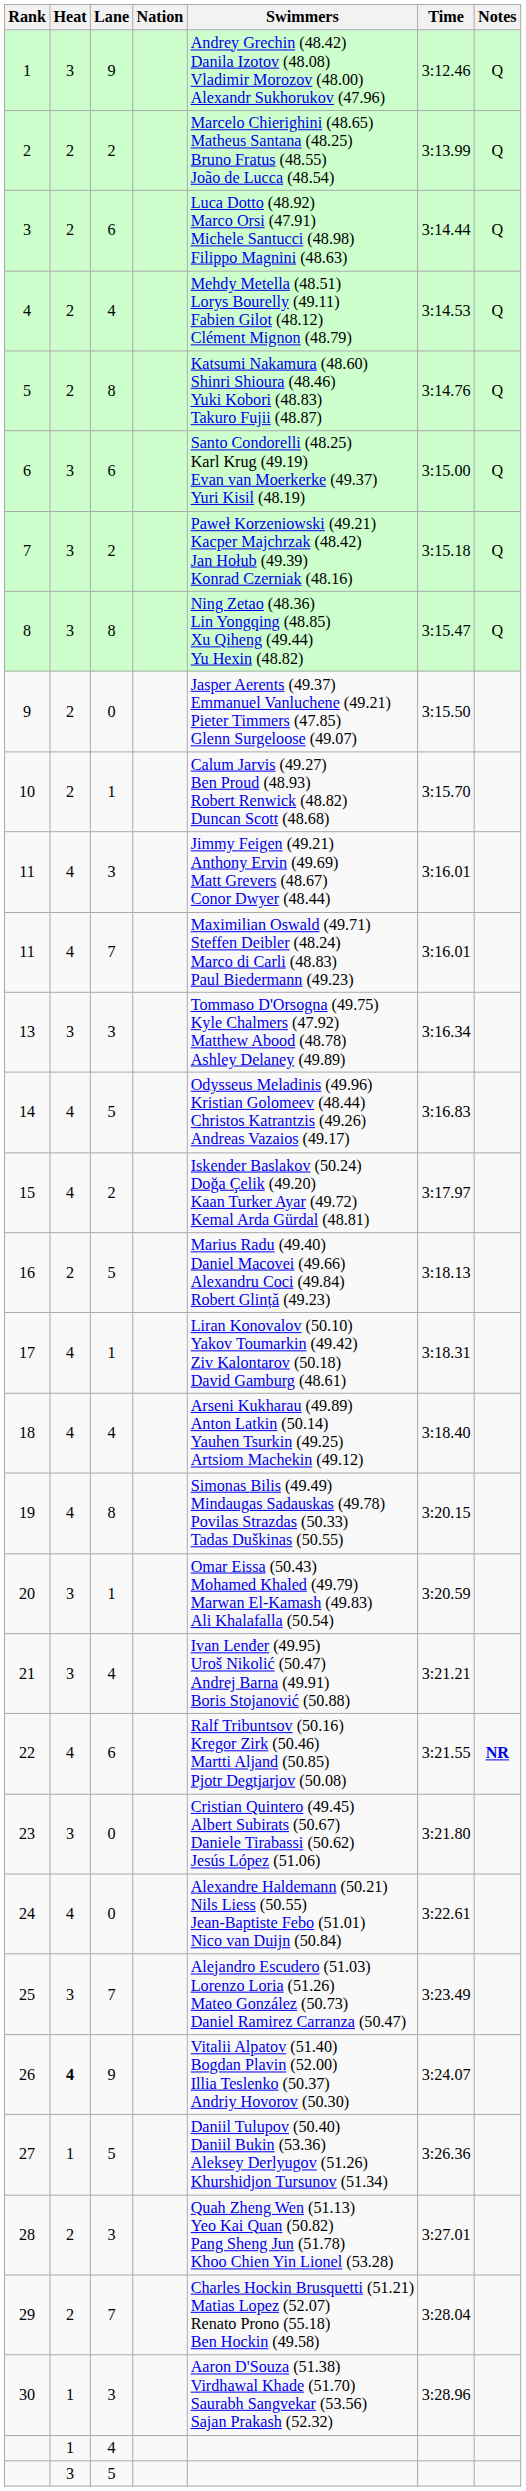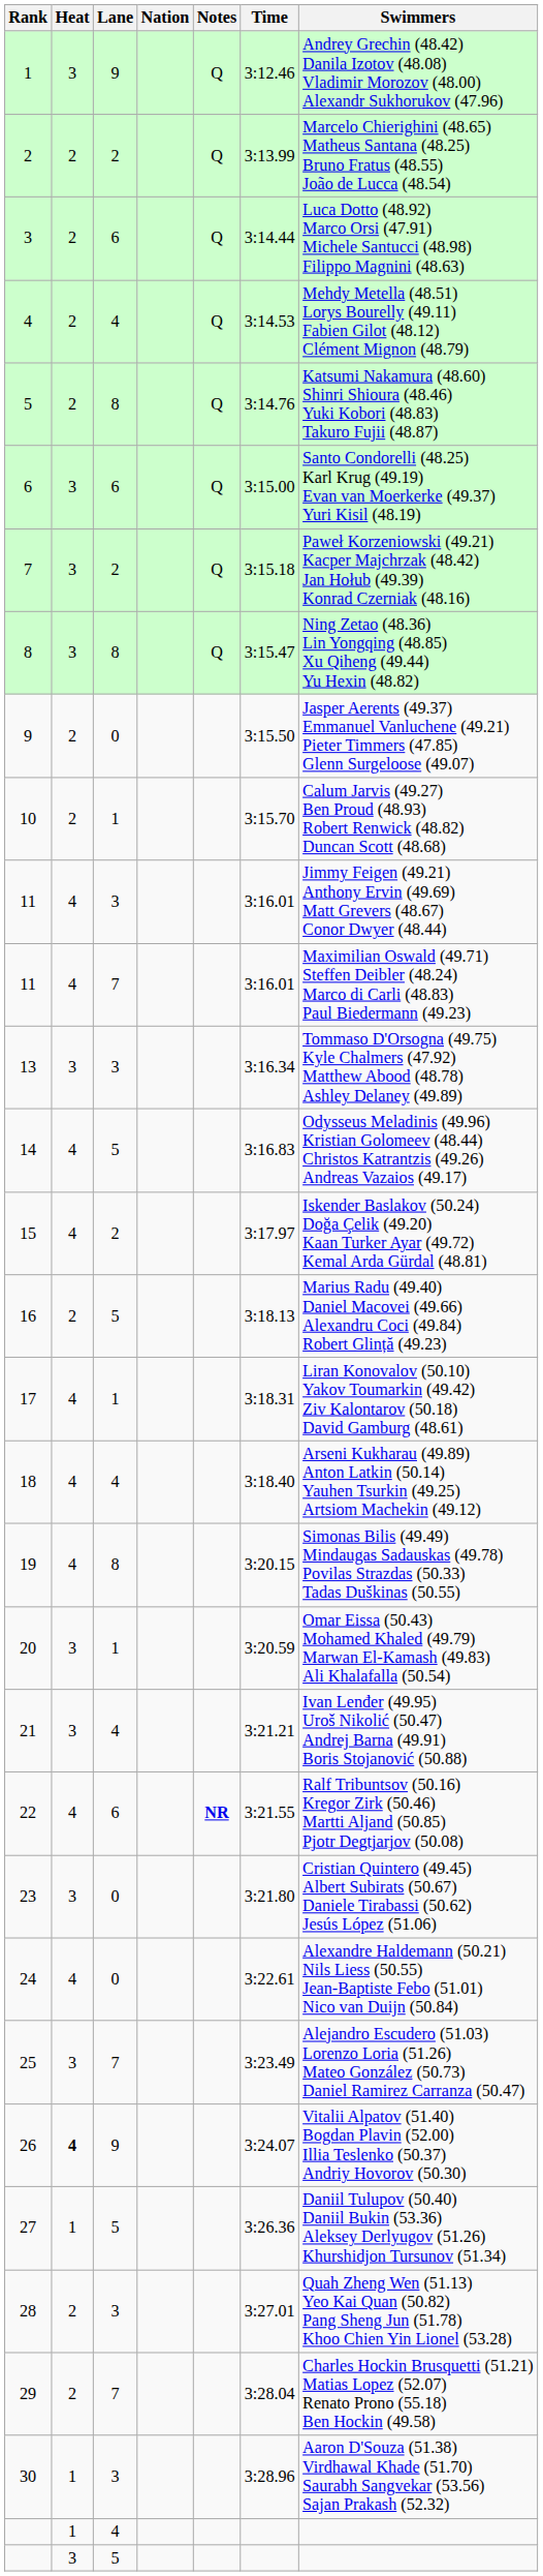columns swapped: Swimmers <-> Notes
